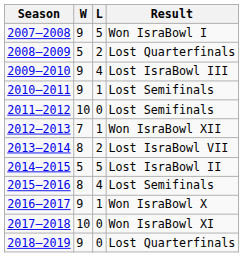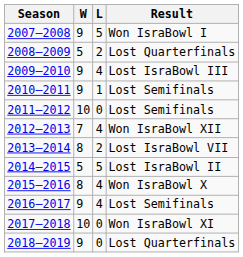2012–2013 | L: 1 -> 4
2015–2016 | Result: Lost Semifinals -> Won IsraBowl X
2016–2017 | L: 1 -> 4
2016–2017 | Result: Won IsraBowl X -> Lost Semifinals
